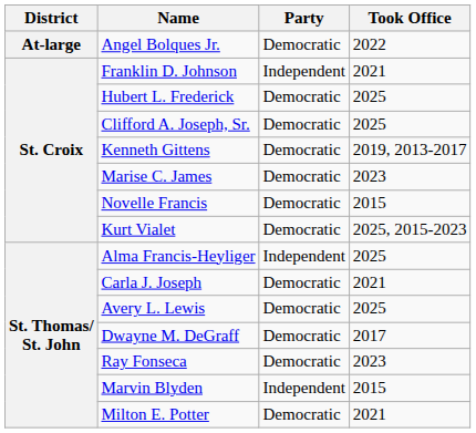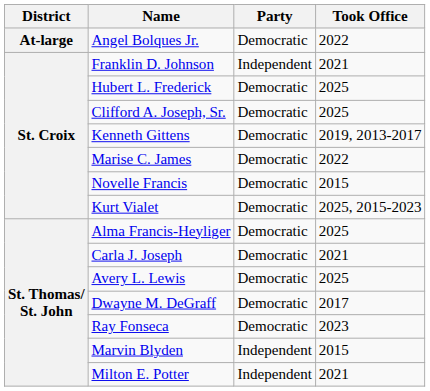Marise C. James | Took Office: 2023 -> 2022
Alma Francis-Heyliger | Party: Independent -> Democratic
Milton E. Potter | Party: Democratic -> Independent
